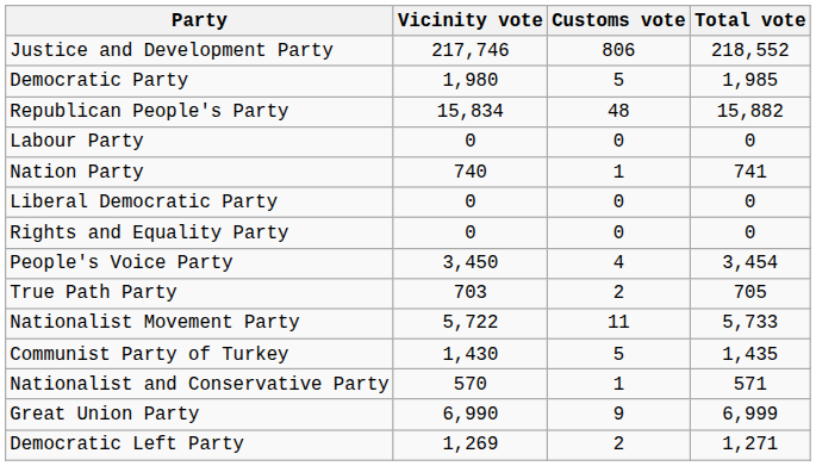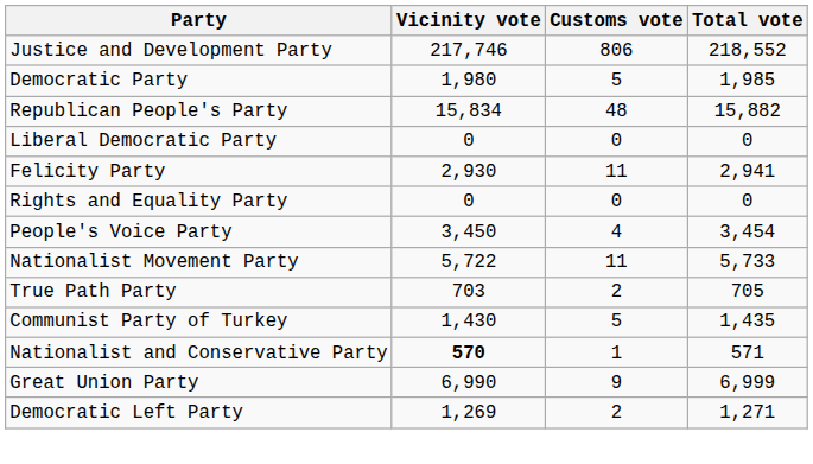- row: Labour Party | 0 | 0 | 0
- row: Nation Party | 740 | 1 | 741
+ row: Felicity Party | 2,930 | 11 | 2,941
rows swapped: Nationalist Movement Party <-> True Path Party
Nationalist and Conservative Party | Vicinity vote: normal -> bold
